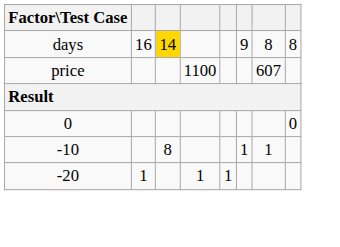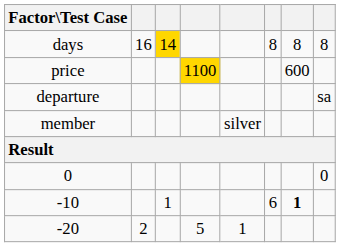days | column 6: 9 -> 8
price | column 4: no background -> gold background
price | column 7: 607 -> 600
+ row: departure | sa
+ row: member | silver
-10 | column 3: 8 -> 1
-10 | column 6: 1 -> 6
-10 | column 7: normal -> bold
-20 | column 2: 1 -> 2
-20 | column 4: 1 -> 5
